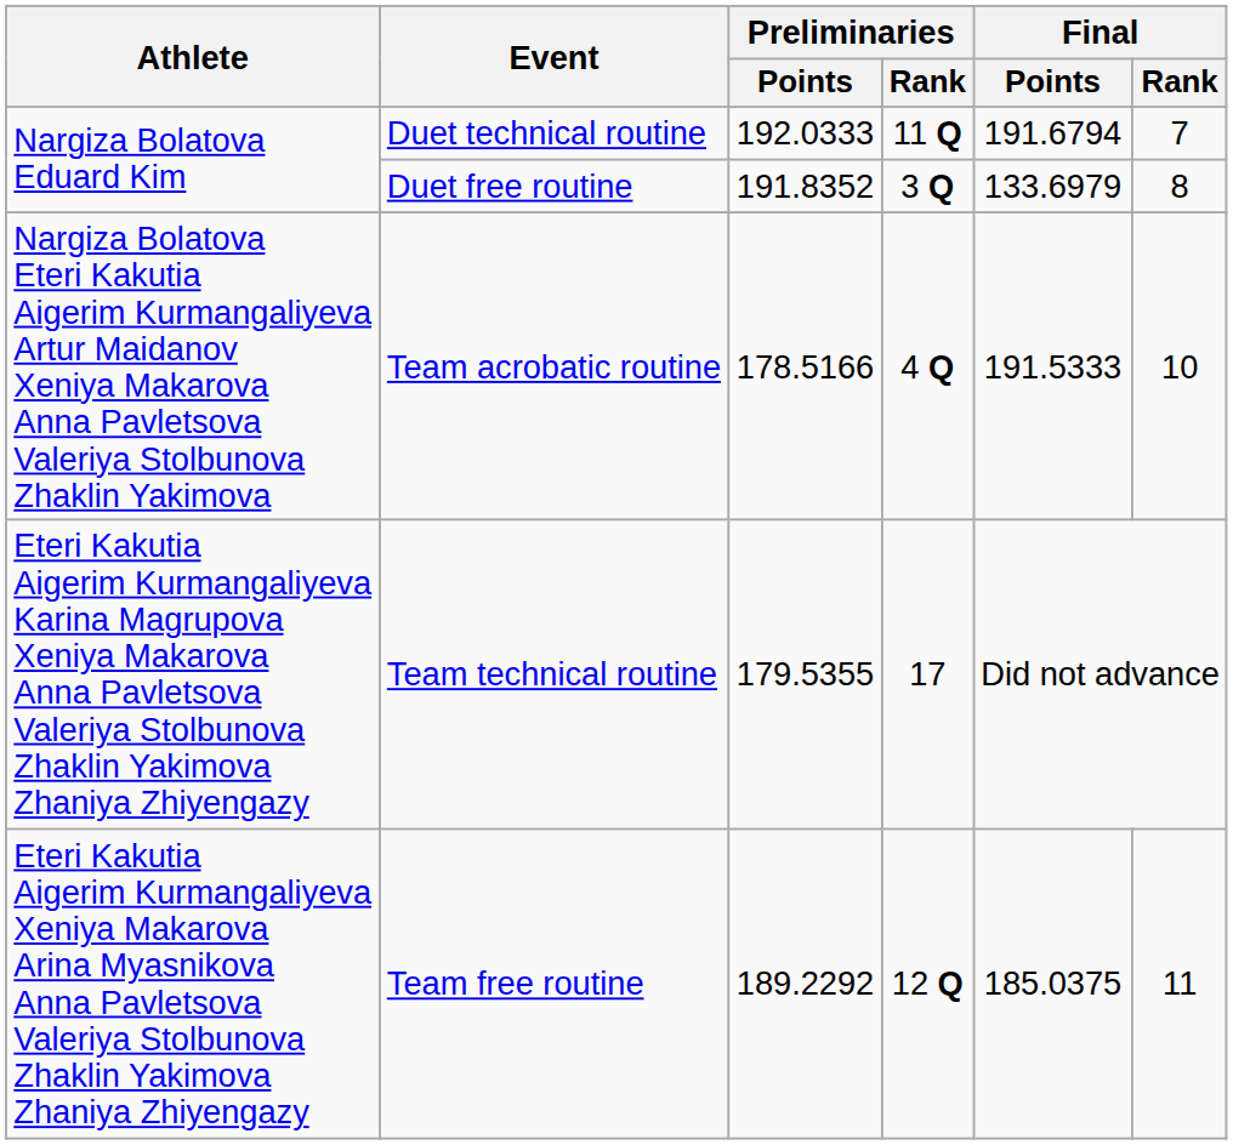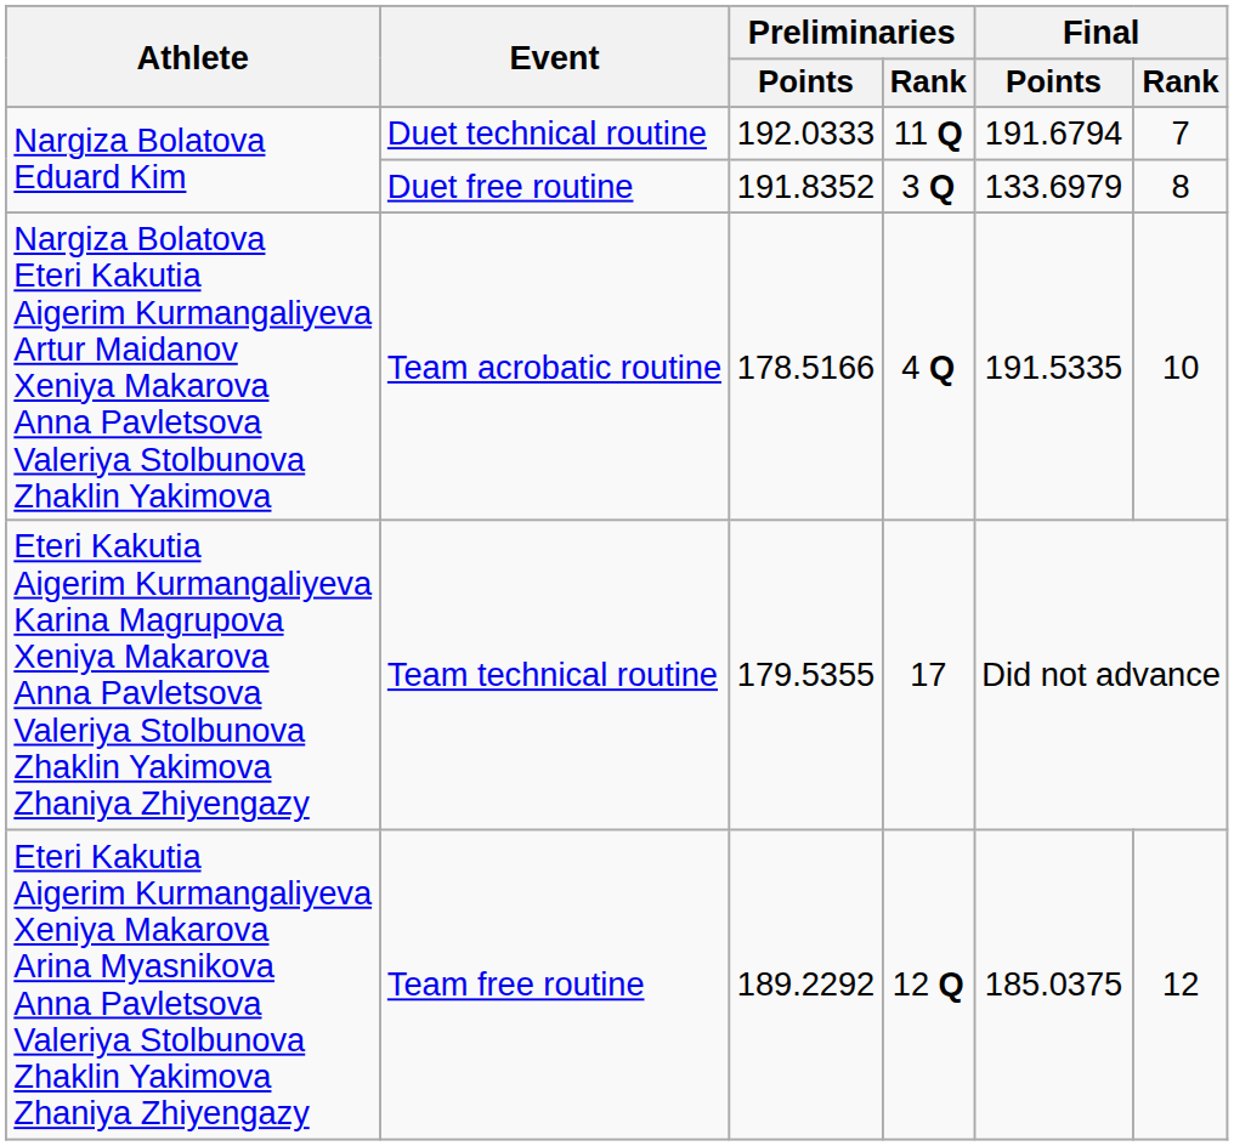Team acrobatic routine | Final / Points: 191.5333 -> 191.5335
Team free routine | Final / Rank: 11 -> 12
